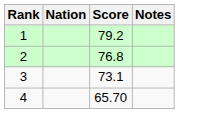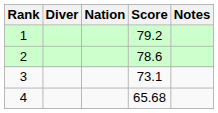+ column: Diver
2 | Score: 76.8 -> 78.6
4 | Score: 65.70 -> 65.68
